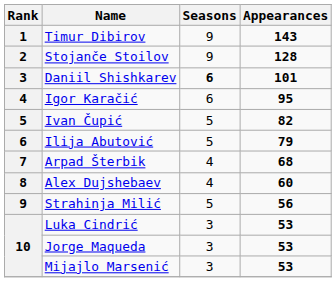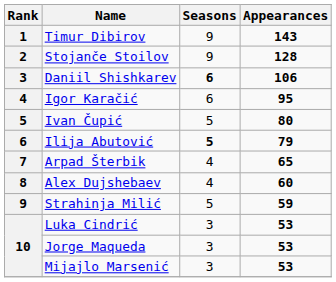Daniil Shishkarev | Appearances: 101 -> 106
Ivan Čupić | Appearances: 82 -> 80
Ilija Abutović | Seasons: normal -> bold
Arpad Šterbik | Appearances: 68 -> 65
Strahinja Milić | Appearances: 56 -> 59
